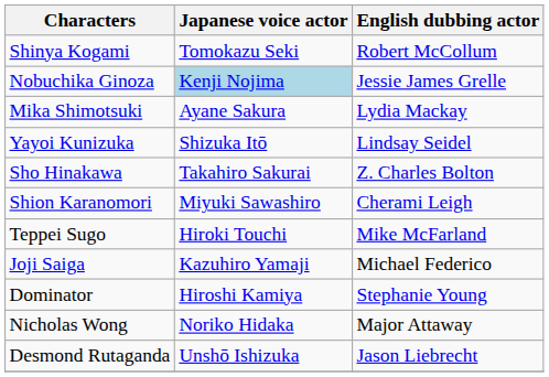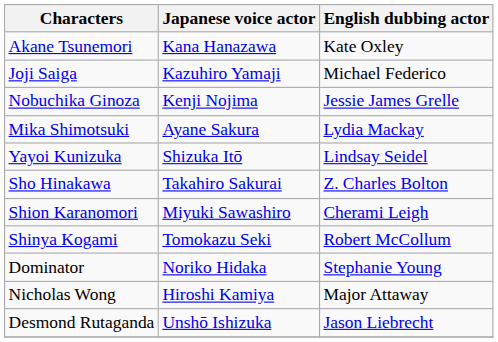+ row: Akane Tsunemori | Kana Hanazawa | Kate Oxley
rows swapped: Shinya Kogami <-> Joji Saiga
Nobuchika Ginoza | Japanese voice actor: lightblue background -> no background
- row: Teppei Sugo | Hiroki Touchi | Mike McFarland
Dominator | Japanese voice actor: Hiroshi Kamiya -> Noriko Hidaka
Nicholas Wong | Japanese voice actor: Noriko Hidaka -> Hiroshi Kamiya
